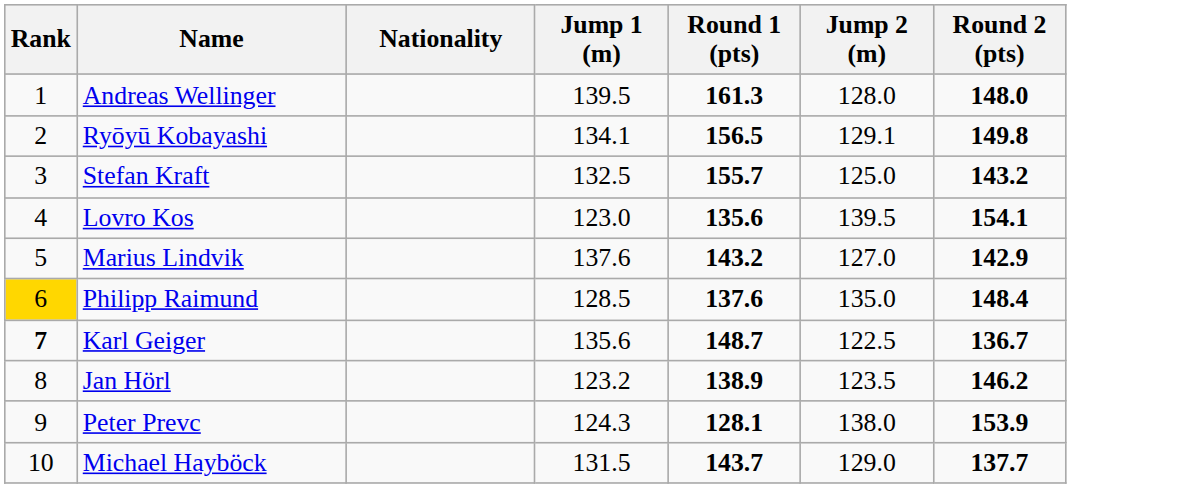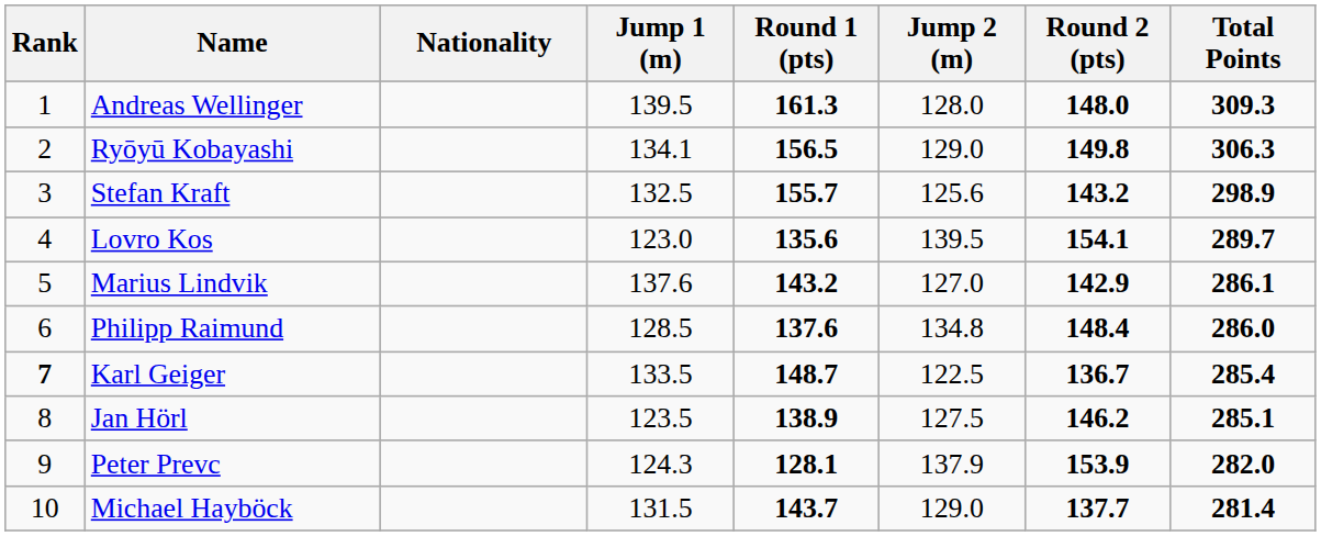+ column: Total Points | 309.3 | 306.3 | 298.9 | 289.7 | 286.1 | 286.0 | 285.4 | 285.1 | 282.0 | 281.4
Ryōyū Kobayashi | Jump 2 (m): 129.1 -> 129.0
Stefan Kraft | Jump 2 (m): 125.0 -> 125.6
Philipp Raimund | Rank: gold background -> no background
Philipp Raimund | Jump 2 (m): 135.0 -> 134.8
Karl Geiger | Jump 1 (m): 135.6 -> 133.5
Jan Hörl | Jump 1 (m): 123.2 -> 123.5
Jan Hörl | Jump 2 (m): 123.5 -> 127.5
Peter Prevc | Jump 2 (m): 138.0 -> 137.9
